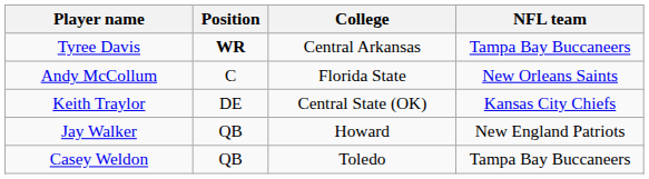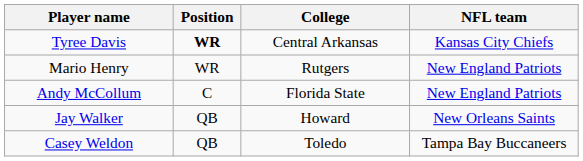Tyree Davis | NFL team: Tampa Bay Buccaneers -> Kansas City Chiefs
+ row: Mario Henry | WR | Rutgers | New England Patriots
Andy McCollum | NFL team: New Orleans Saints -> New England Patriots
- row: Keith Traylor | DE | Central State (OK) | Kansas City Chiefs
Jay Walker | NFL team: New England Patriots -> New Orleans Saints
